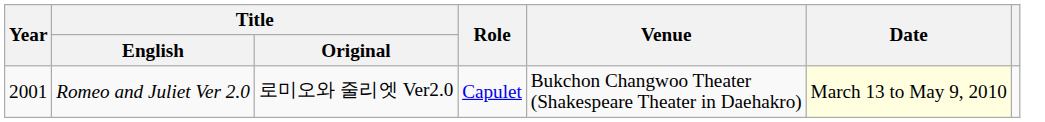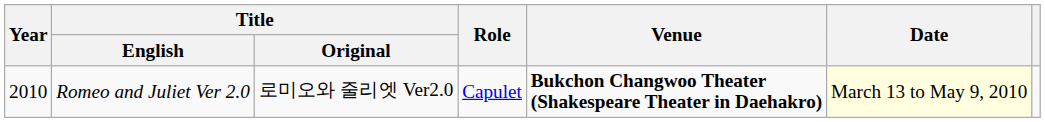Romeo and Juliet Ver 2.0 | Year: 2001 -> 2010
Romeo and Juliet Ver 2.0 | Venue: normal -> bold
